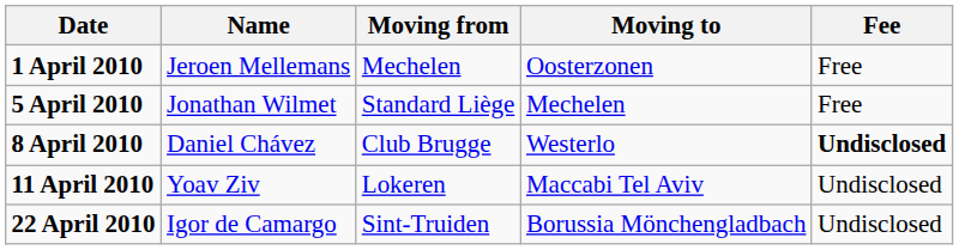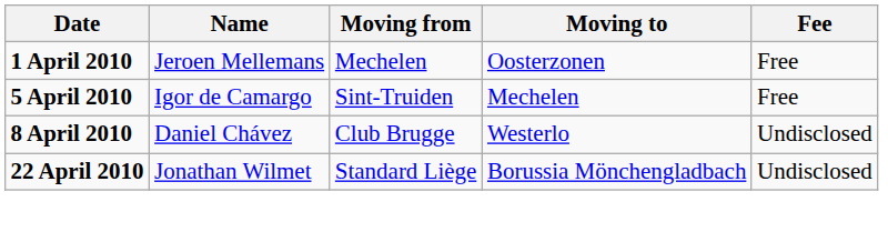5 April 2010 | Name: Jonathan Wilmet -> Igor de Camargo
5 April 2010 | Moving from: Standard Liège -> Sint-Truiden
8 April 2010 | Fee: bold -> normal
- row: 11 April 2010 | Yoav Ziv | Lokeren | Maccabi Tel Aviv | Undisclosed
22 April 2010 | Name: Igor de Camargo -> Jonathan Wilmet
22 April 2010 | Moving from: Sint-Truiden -> Standard Liège
